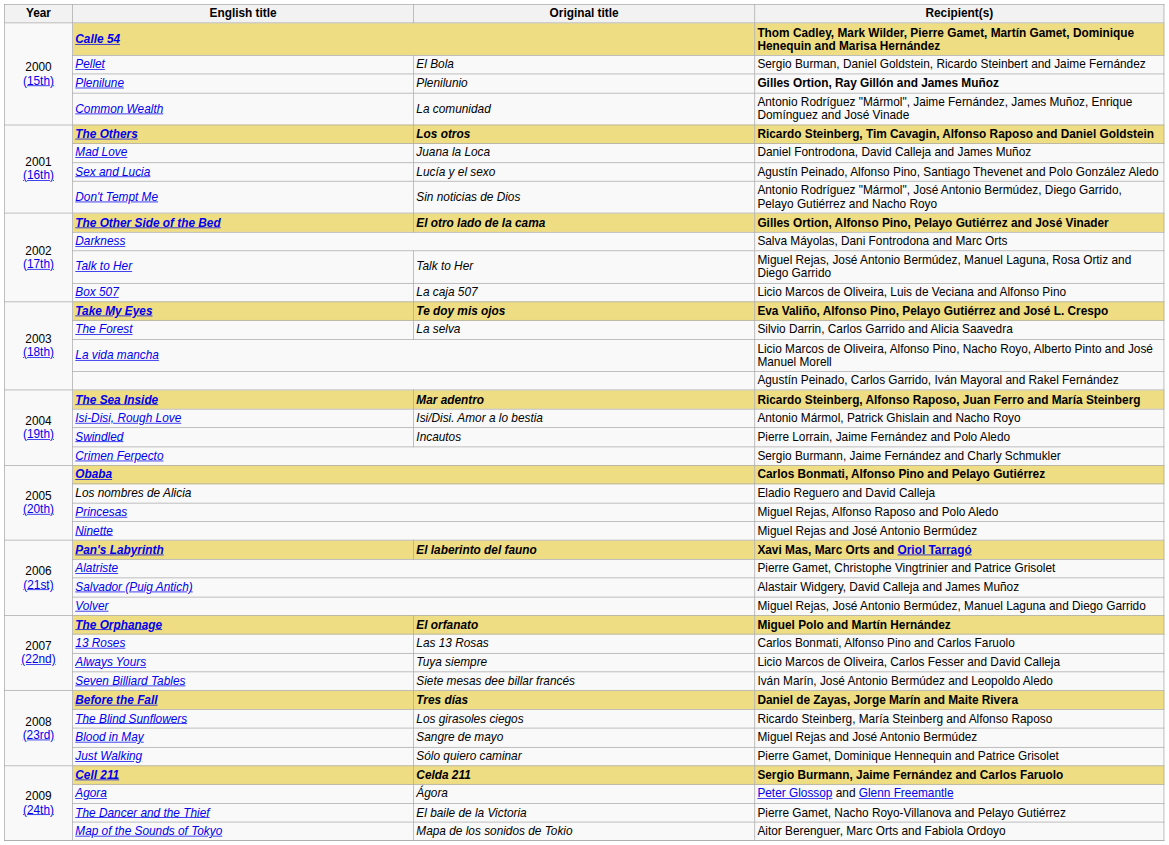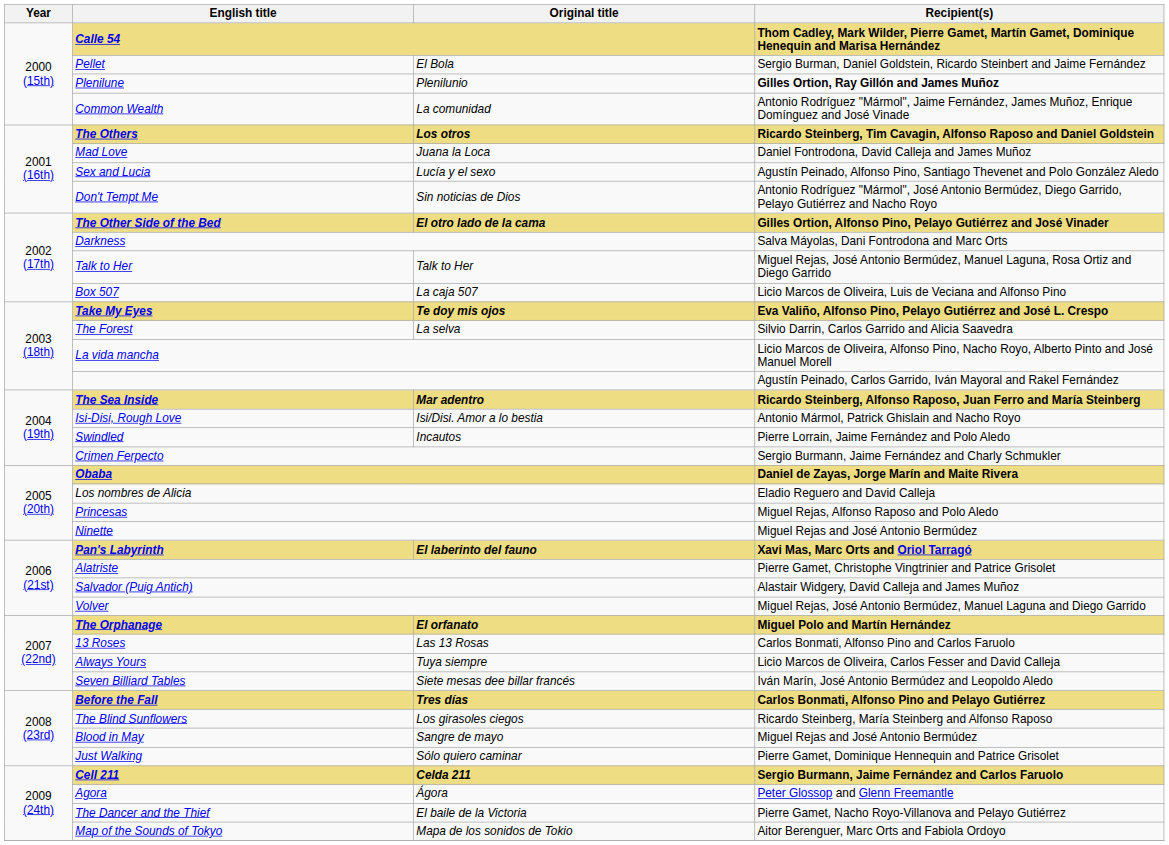Obaba | Recipient(s): Carlos Bonmati, Alfonso Pino and Pelayo Gutiérrez -> Daniel de Zayas, Jorge Marín and Maite Rivera
Before the Fall | Recipient(s): Daniel de Zayas, Jorge Marín and Maite Rivera -> Carlos Bonmati, Alfonso Pino and Pelayo Gutiérrez
